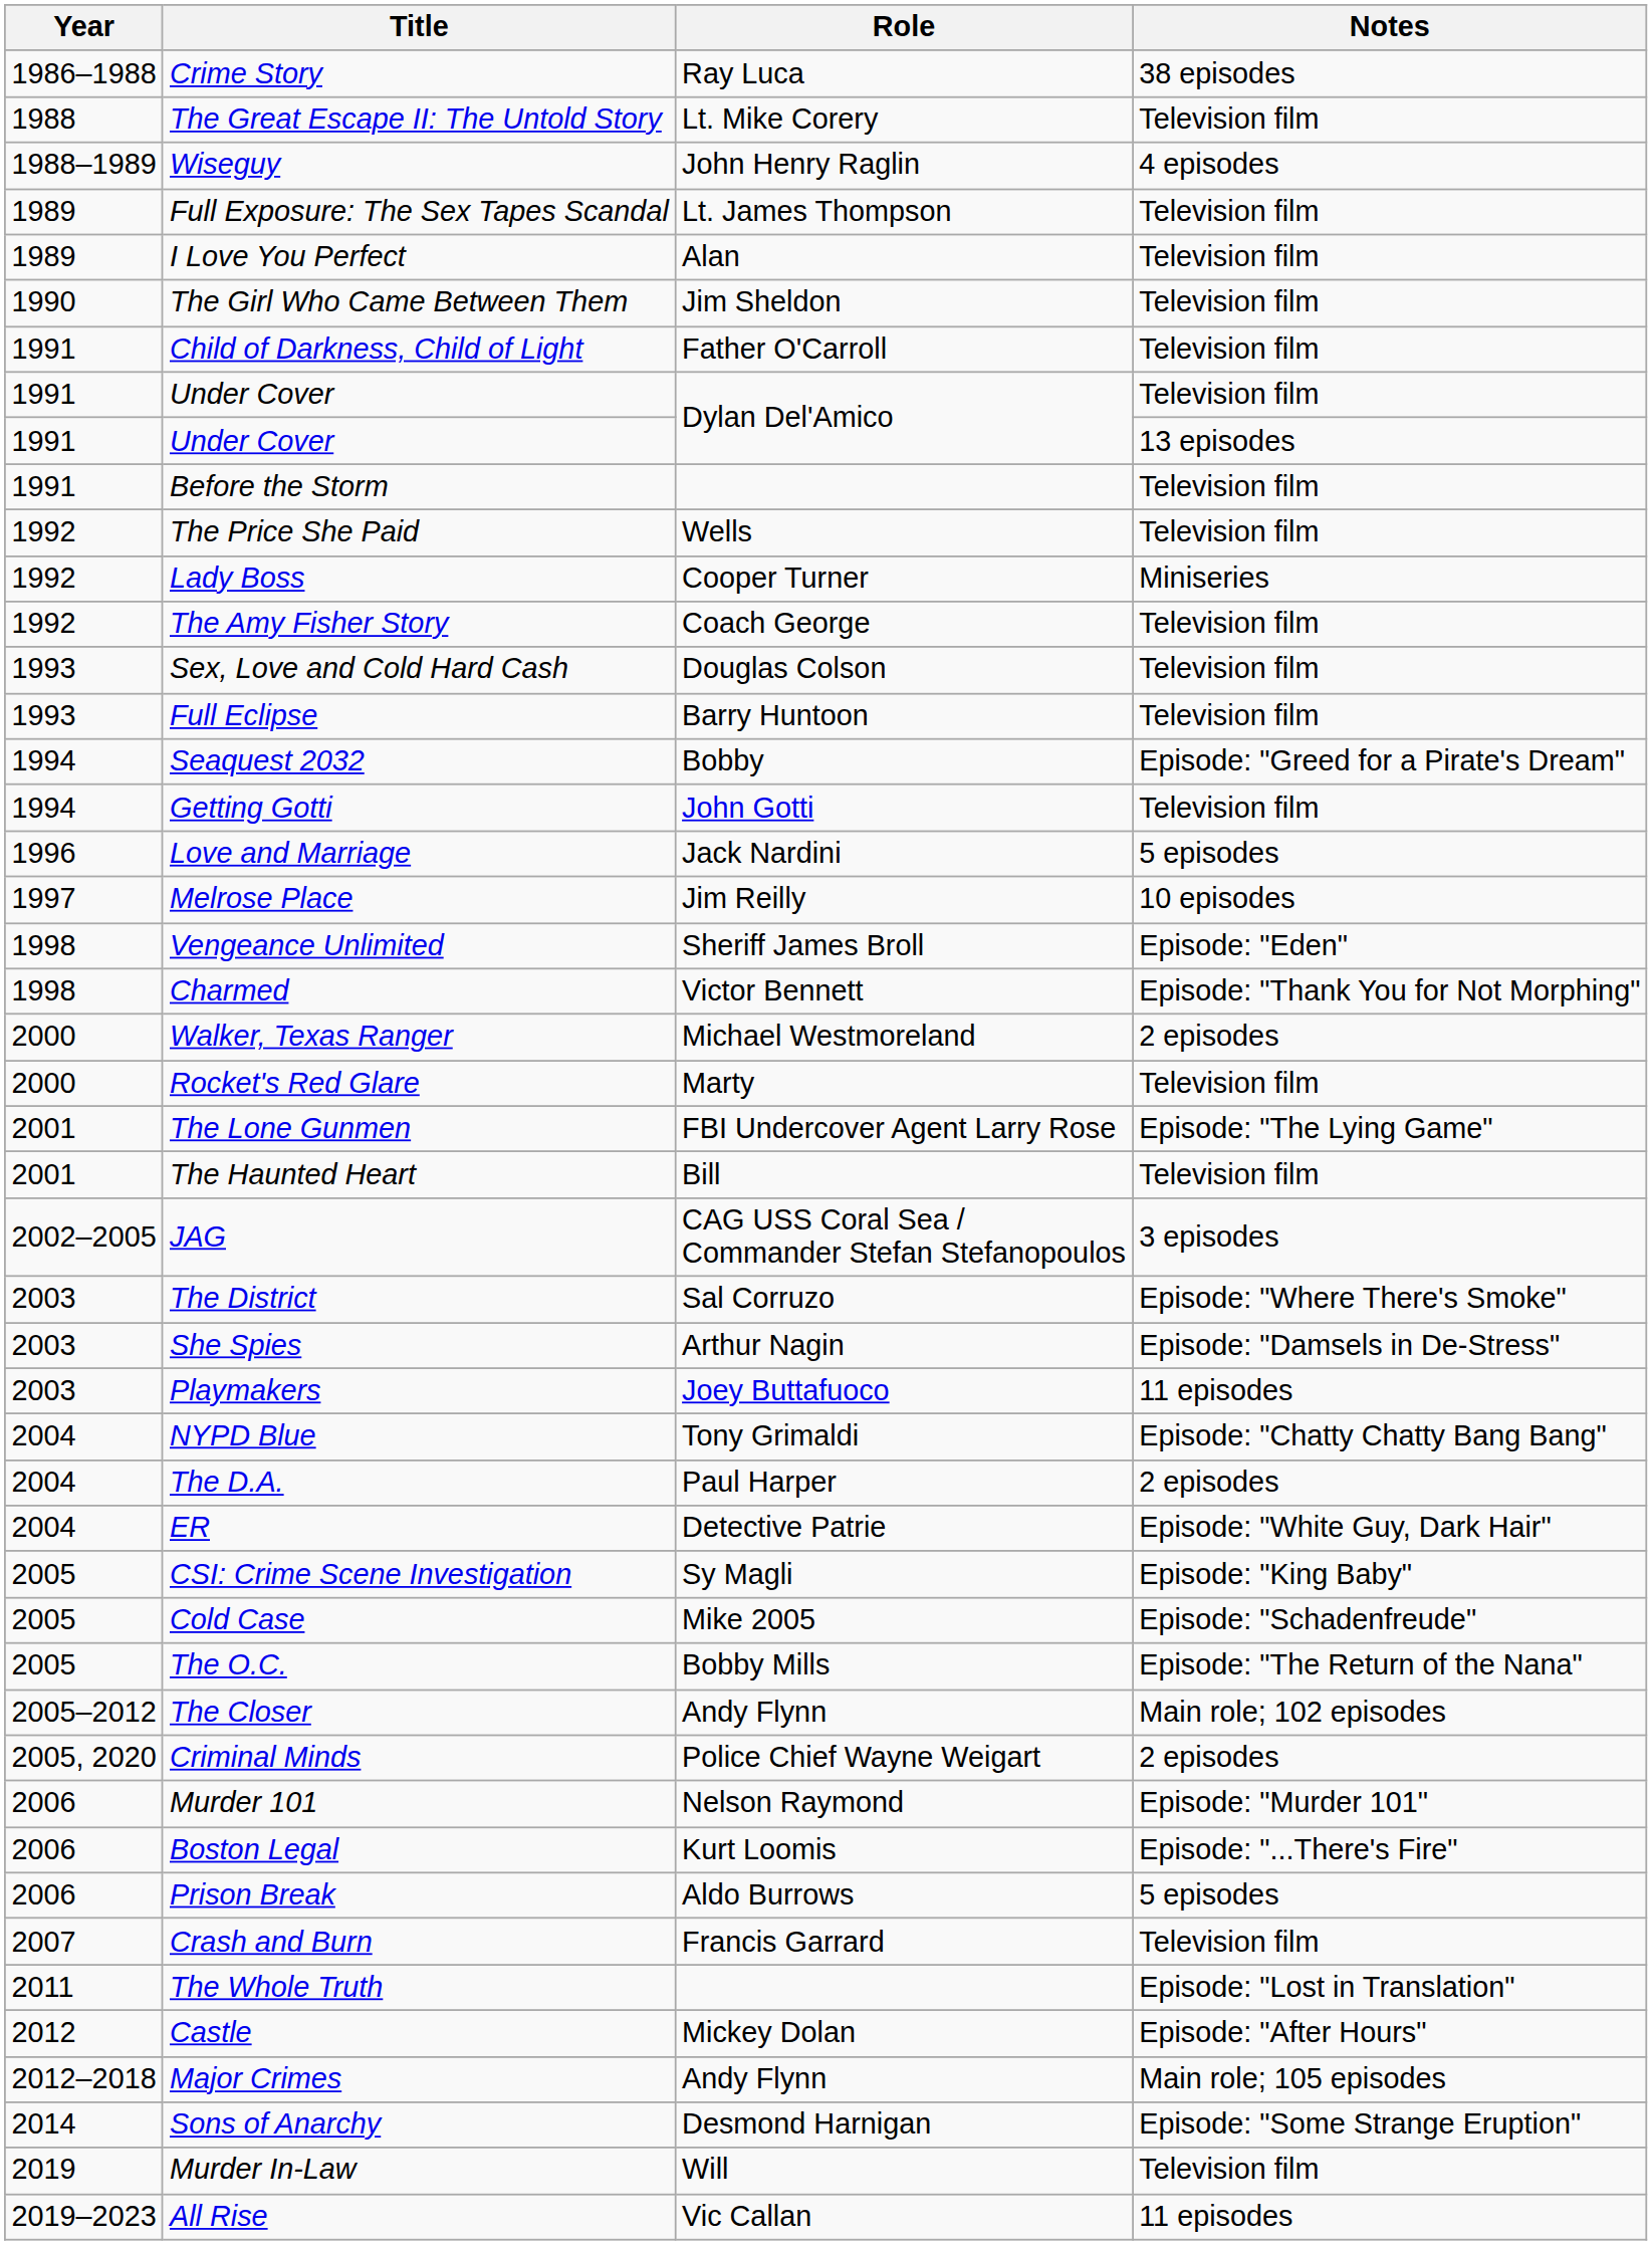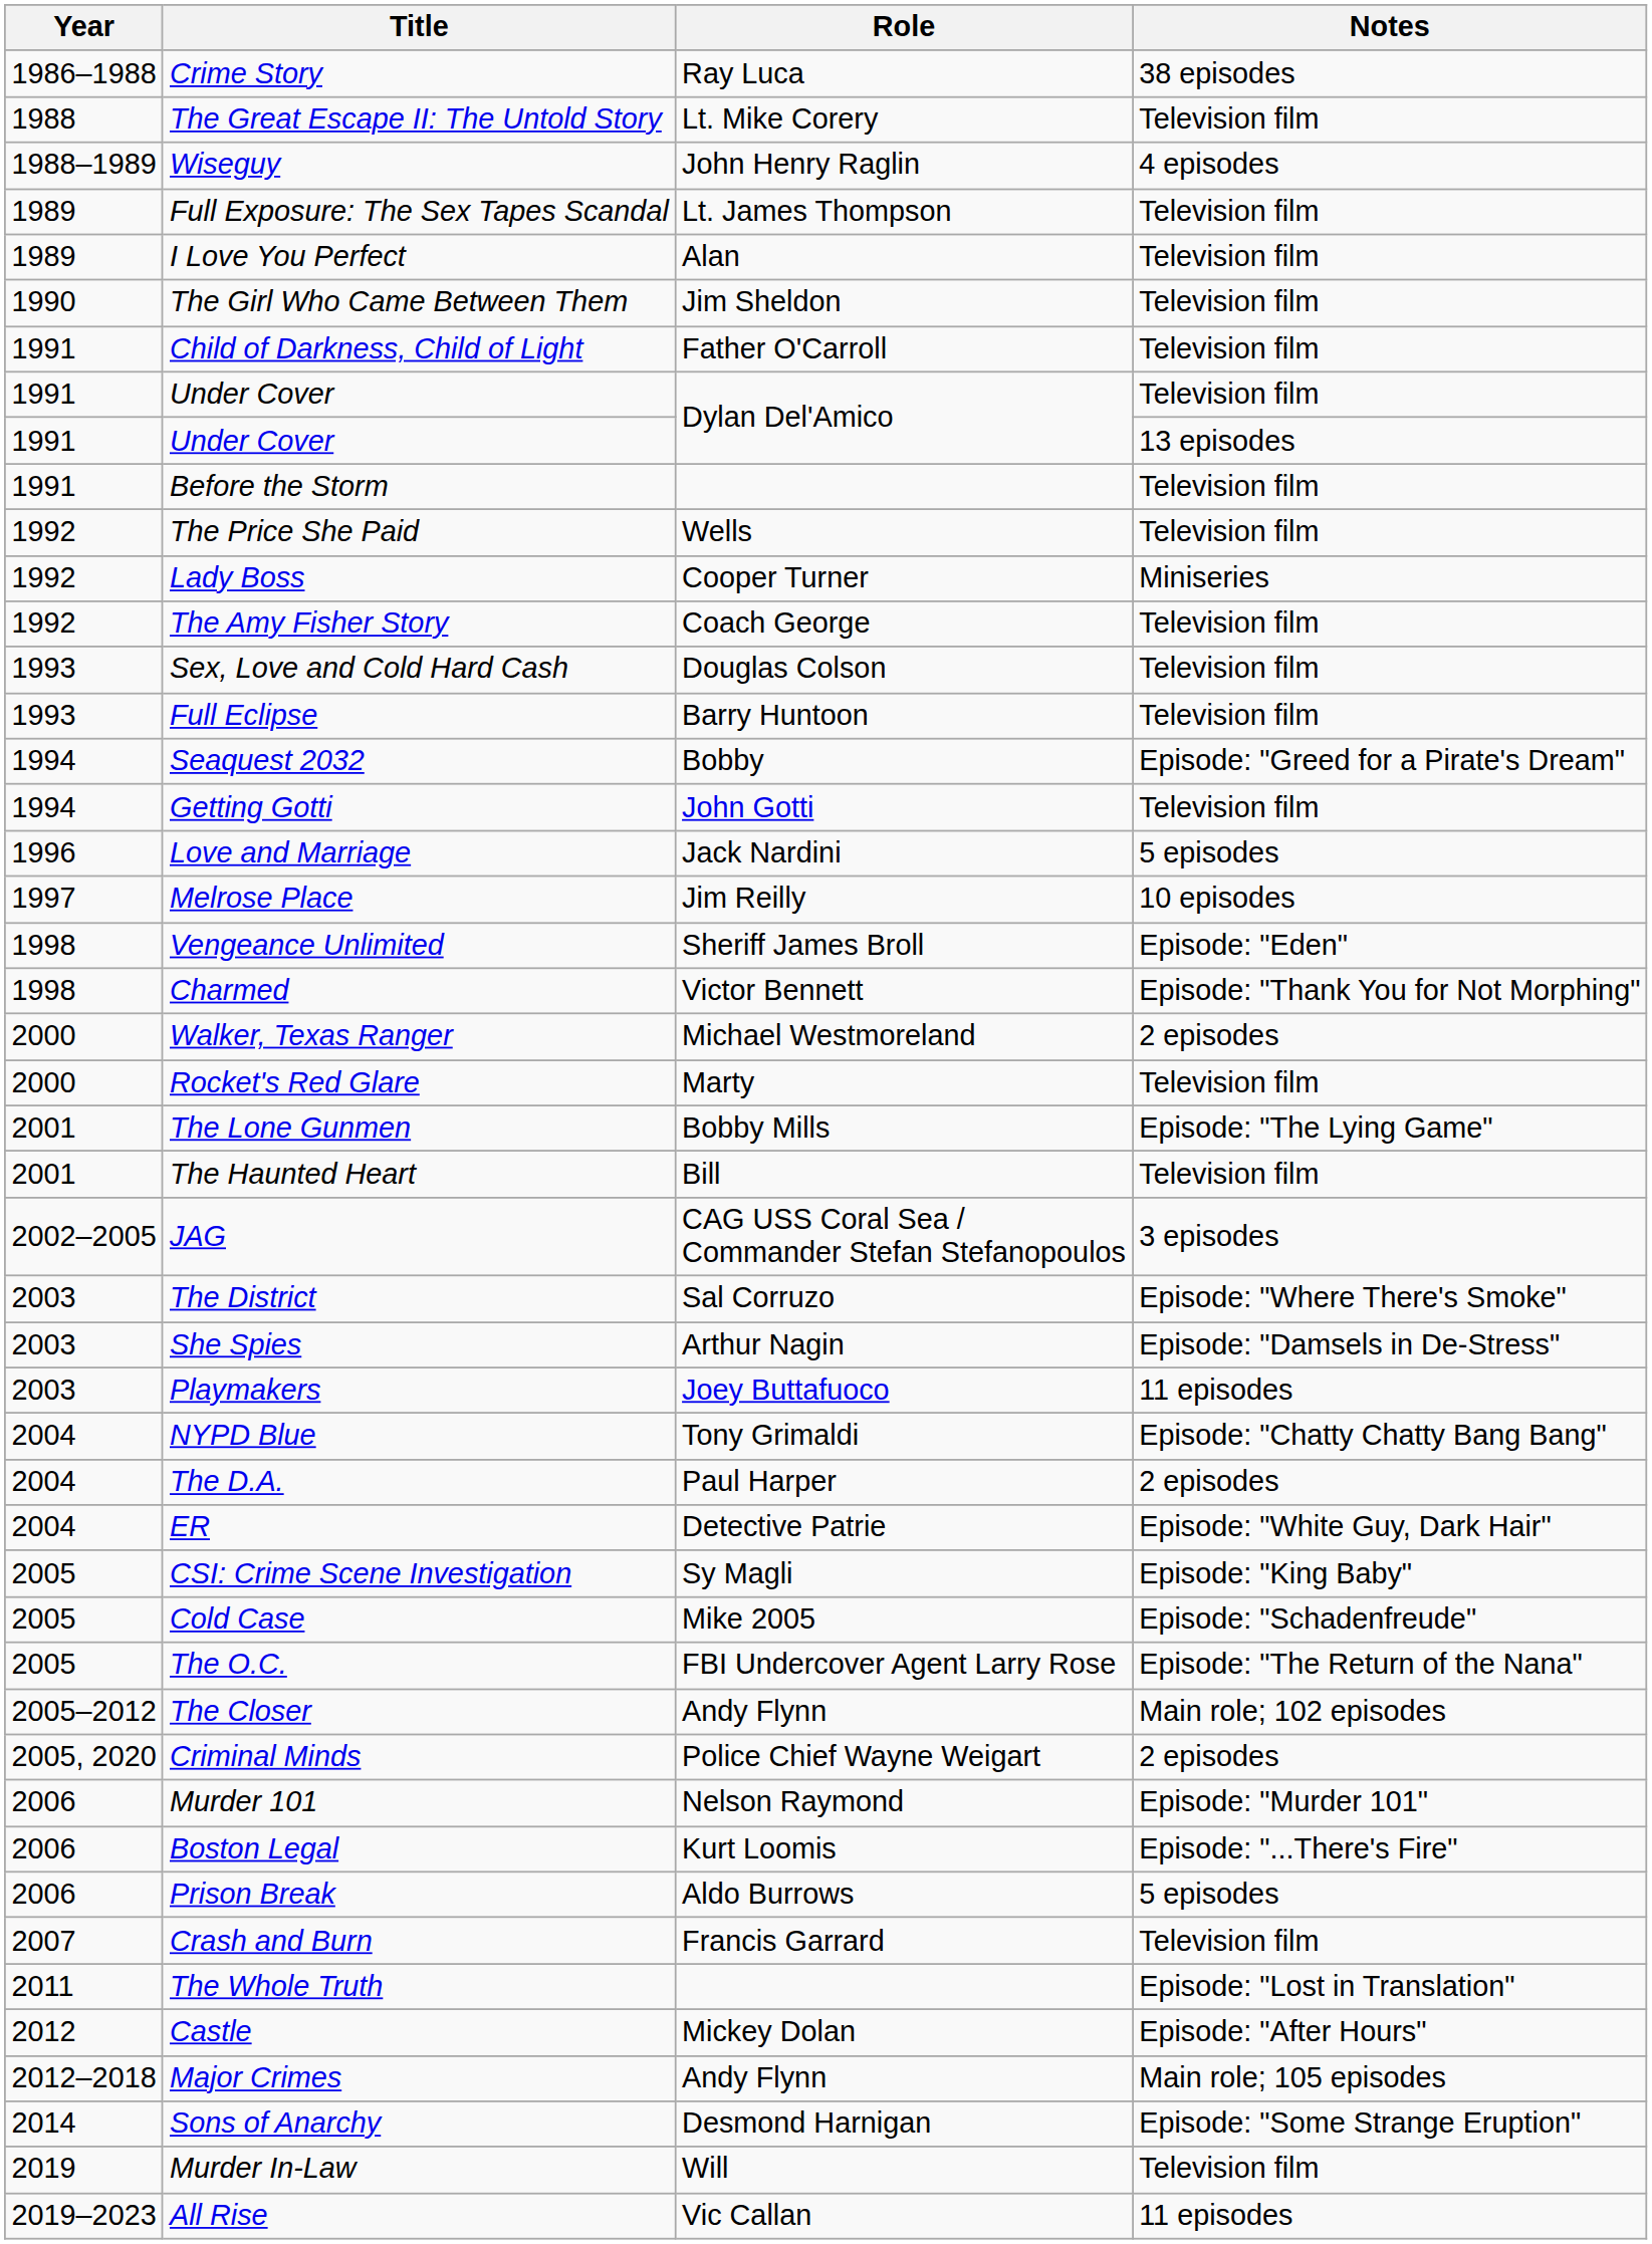The Lone Gunmen | Role: FBI Undercover Agent Larry Rose -> Bobby Mills
The O.C. | Role: Bobby Mills -> FBI Undercover Agent Larry Rose
